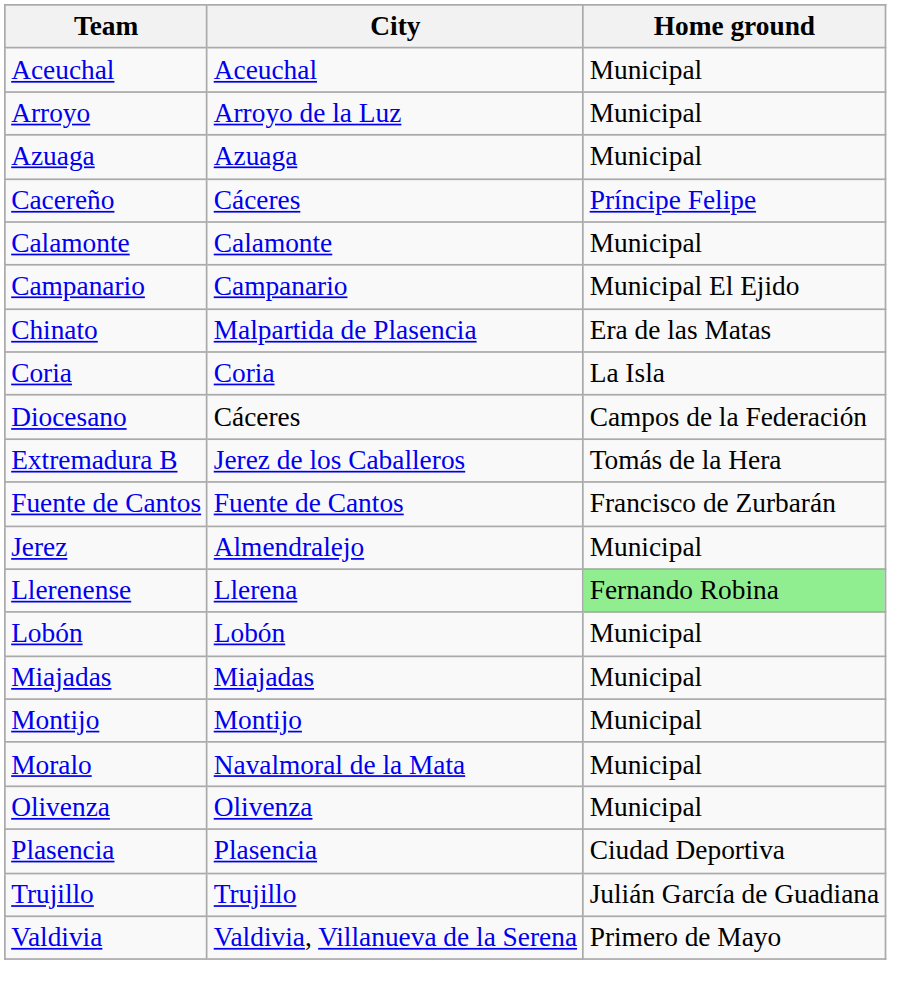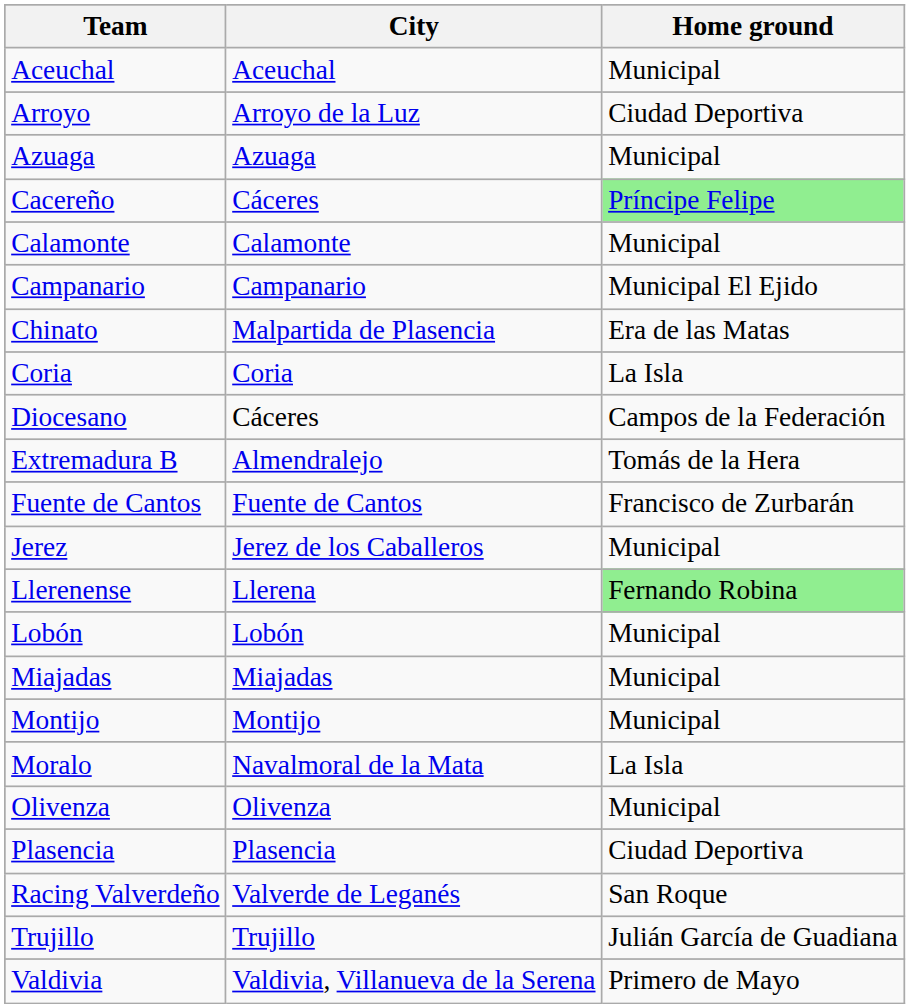Arroyo | Home ground: Municipal -> Ciudad Deportiva
Cacereño | Home ground: no background -> lightgreen background
Extremadura B | City: Jerez de los Caballeros -> Almendralejo
Jerez | City: Almendralejo -> Jerez de los Caballeros
Moralo | Home ground: Municipal -> La Isla
+ row: Racing Valverdeño | Valverde de Leganés | San Roque
